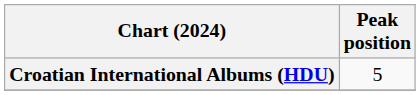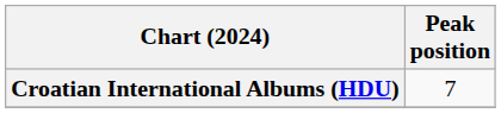Croatian International Albums (HDU) | Peak position: 5 -> 7
